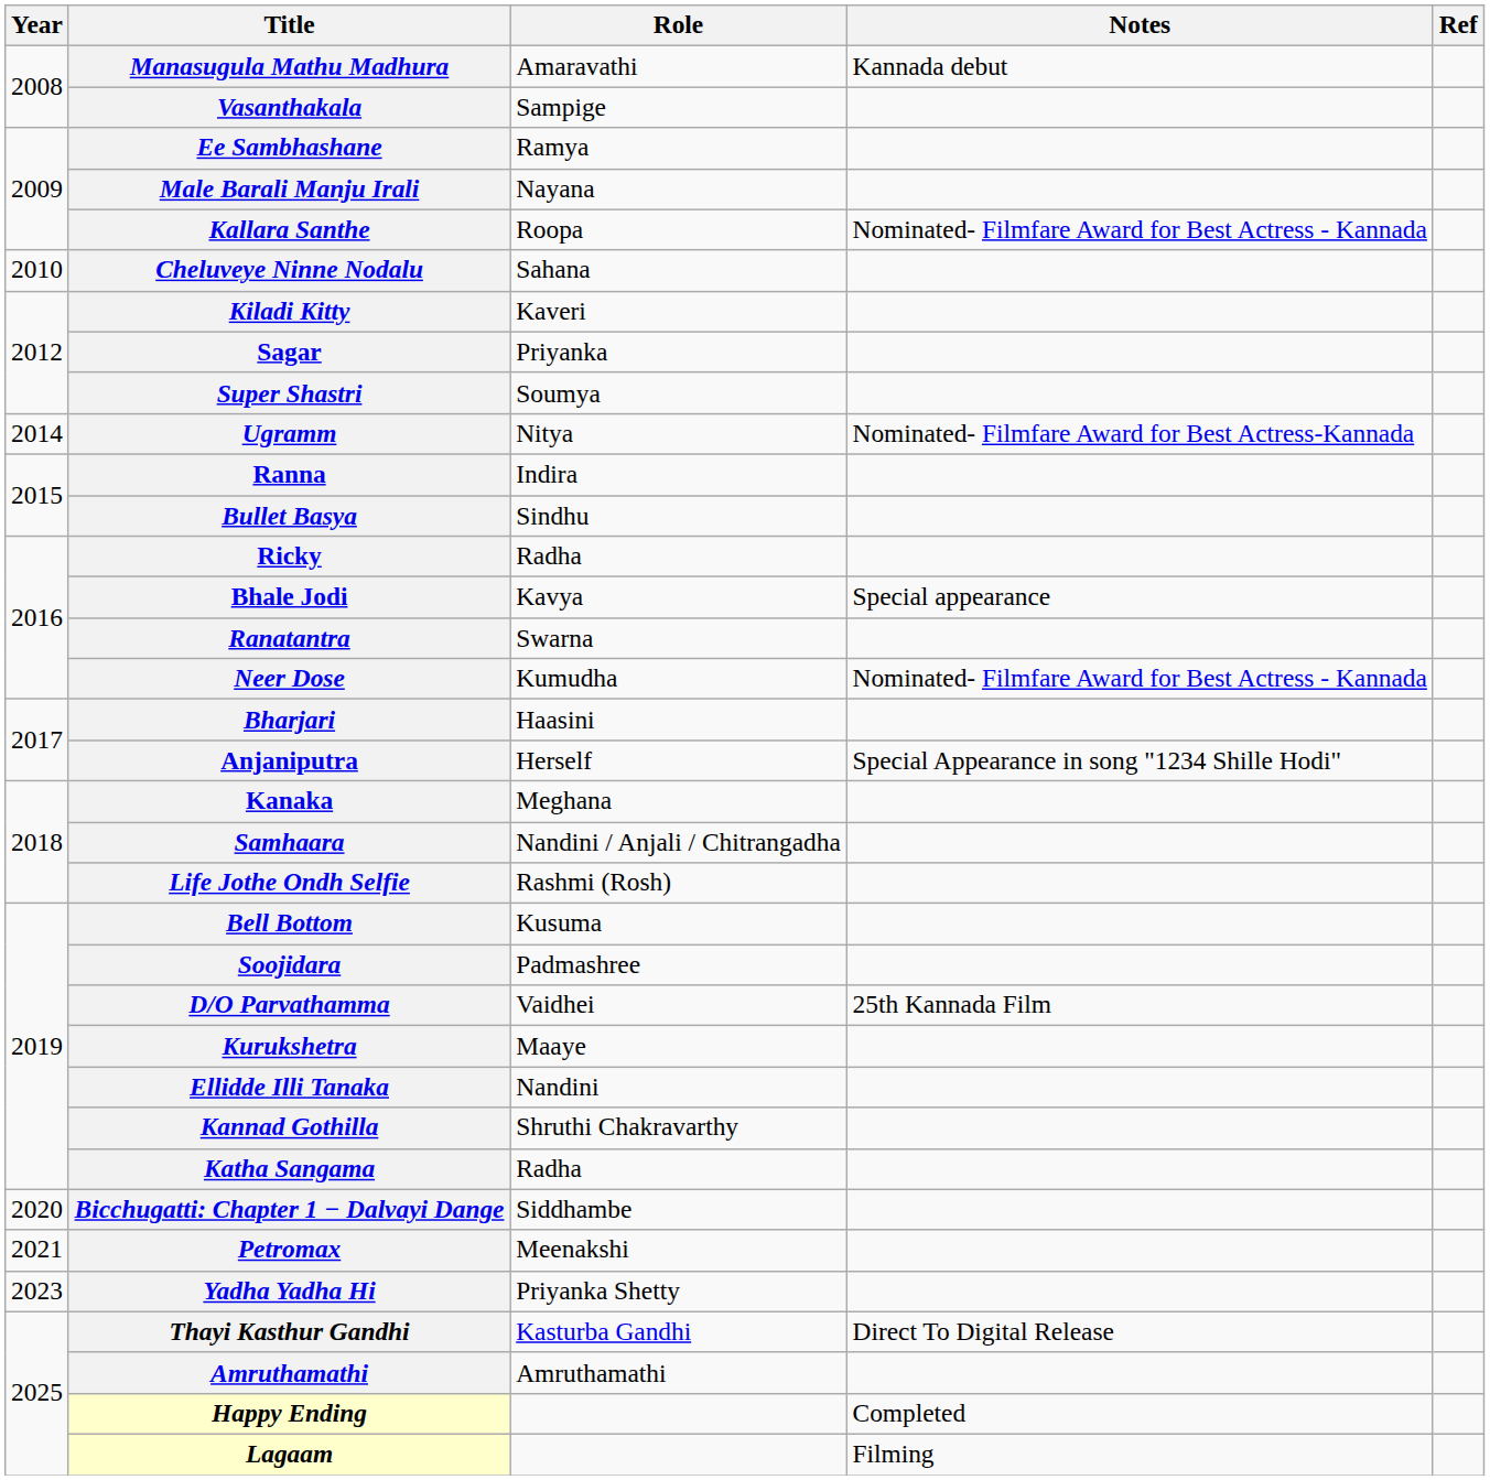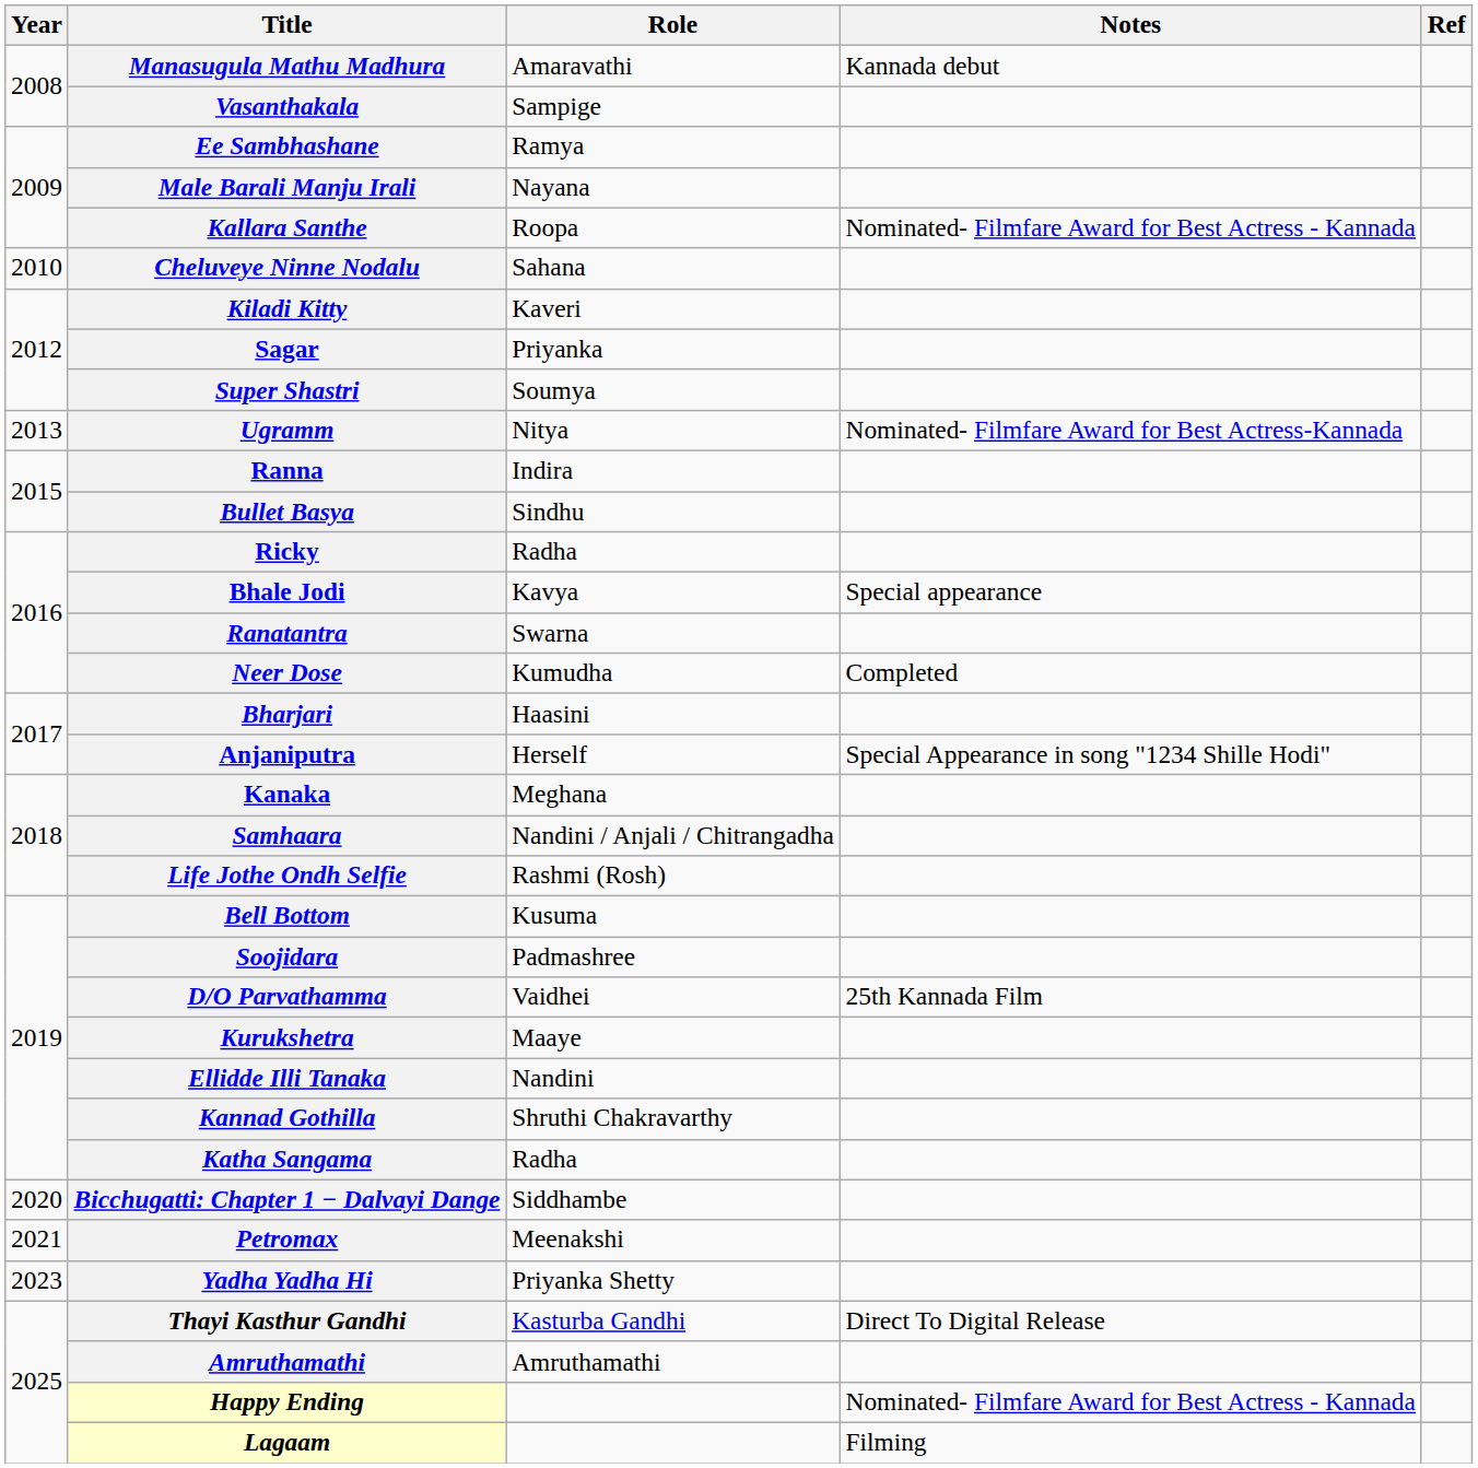Ugramm | Year: 2014 -> 2013
Neer Dose | Notes: Nominated- Filmfare Award for Best Actress - Kannada -> Completed
Happy Ending | Notes: Completed -> Nominated- Filmfare Award for Best Actress - Kannada
